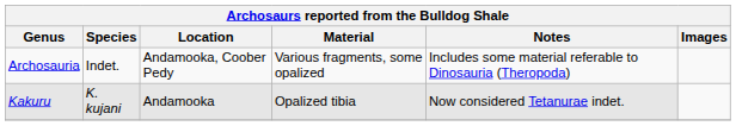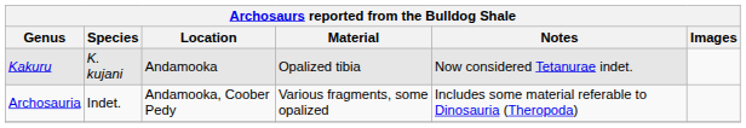rows swapped: Archosauria <-> Kakuru
